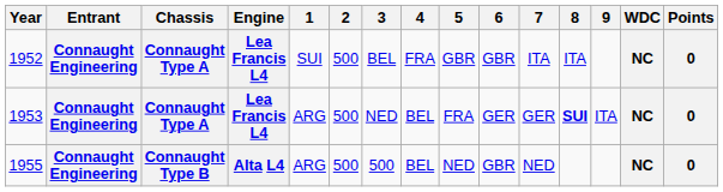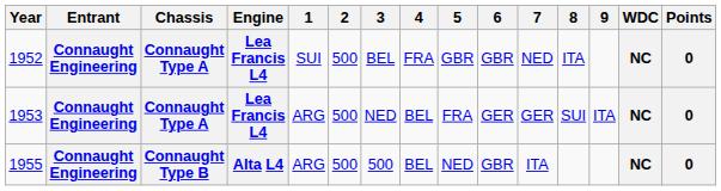1952 | 7: ITA -> NED
1953 | 8: bold -> normal
1955 | 7: NED -> ITA
